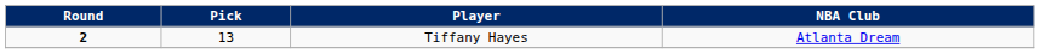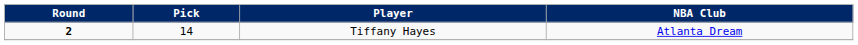Tiffany Hayes | Pick: 13 -> 14
